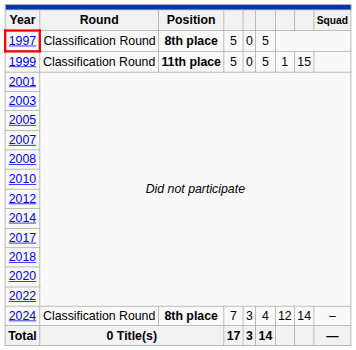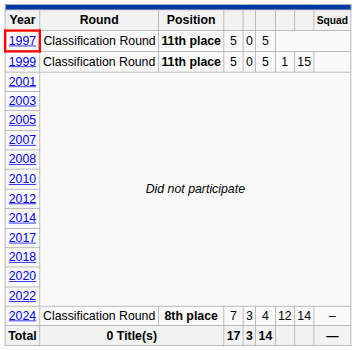1997 | Position: 8th place -> 11th place
